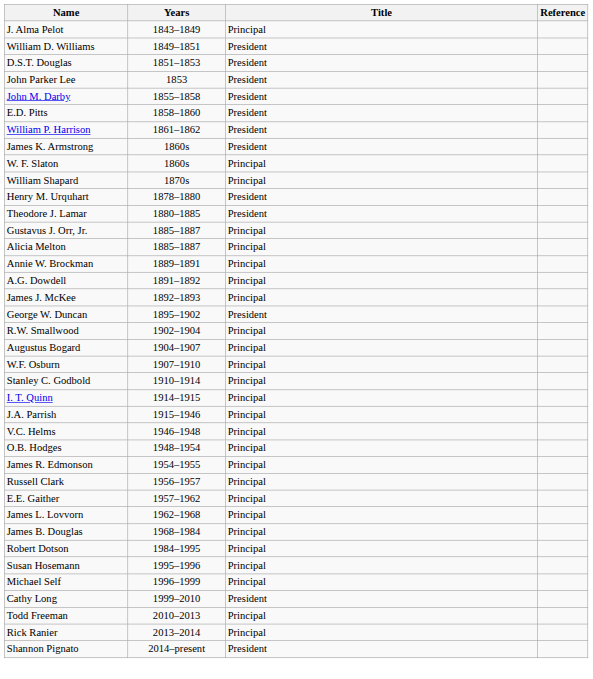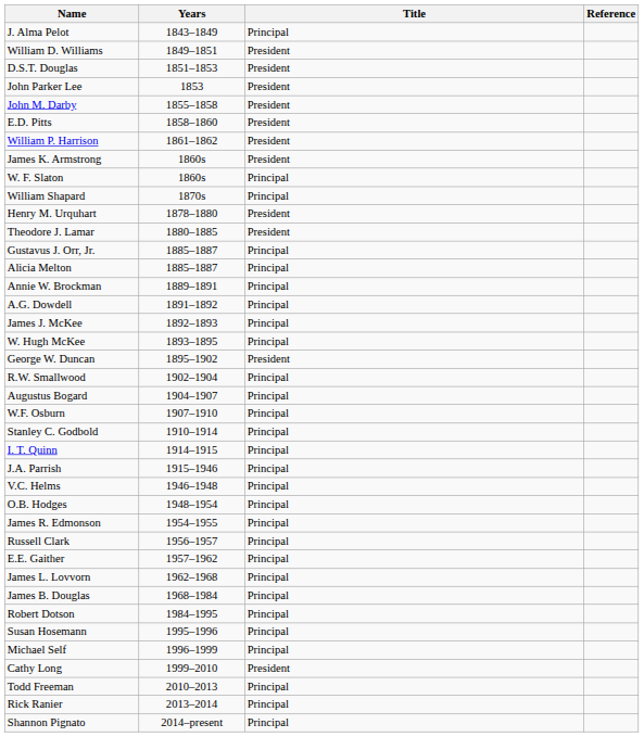+ row: W. Hugh McKee | 1893–1895 | Principal
Shannon Pignato | Title: President -> Principal
